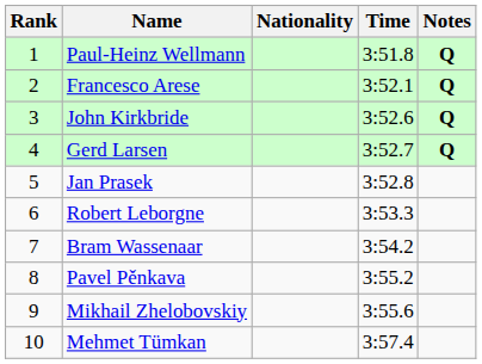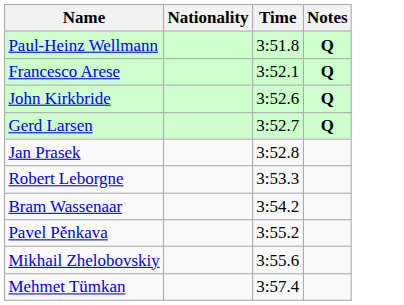- column: Rank | 1 | 2 | 3 | 4 | 5 | 6 | 7 | 8 | 9 | 10
